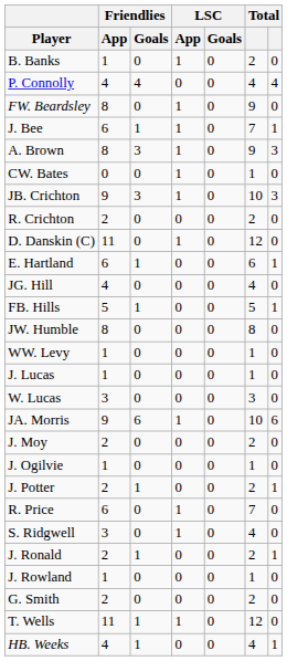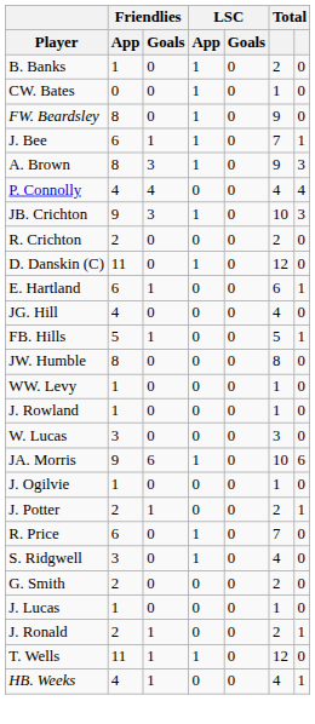rows swapped: CW. Bates <-> P. Connolly
rows swapped: J. Lucas <-> J. Rowland
- row: J. Moy | 2 | 0 | 0 | 0 | 2 | 0
rows swapped: J. Ronald <-> G. Smith
